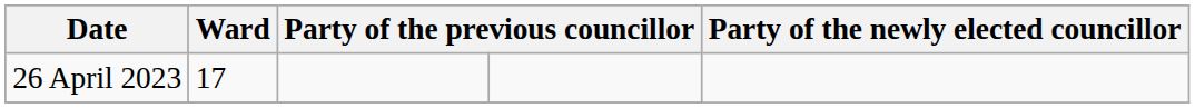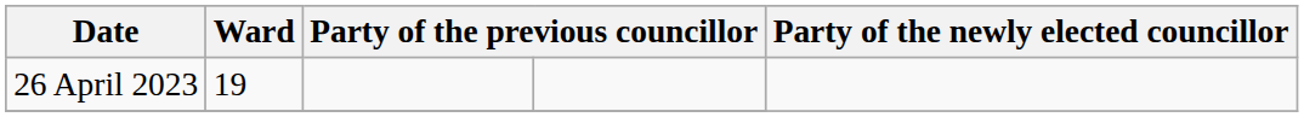26 April 2023 | Ward: 17 -> 19
